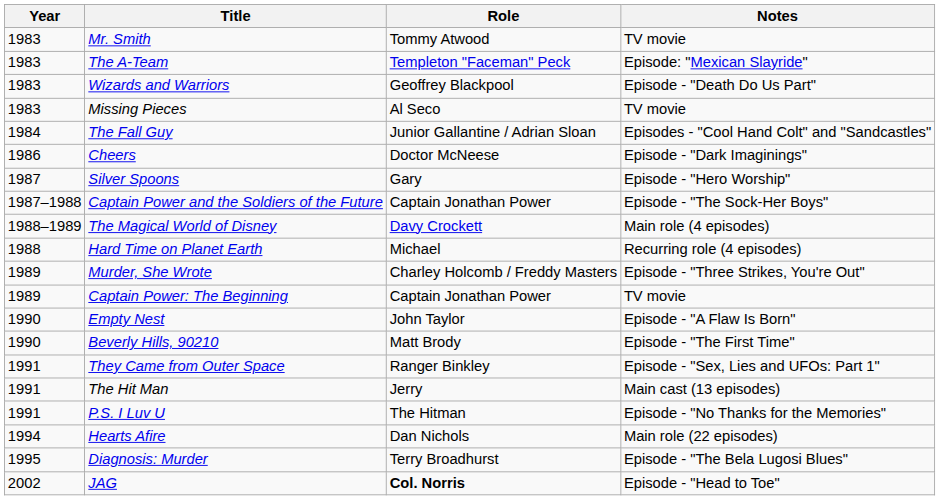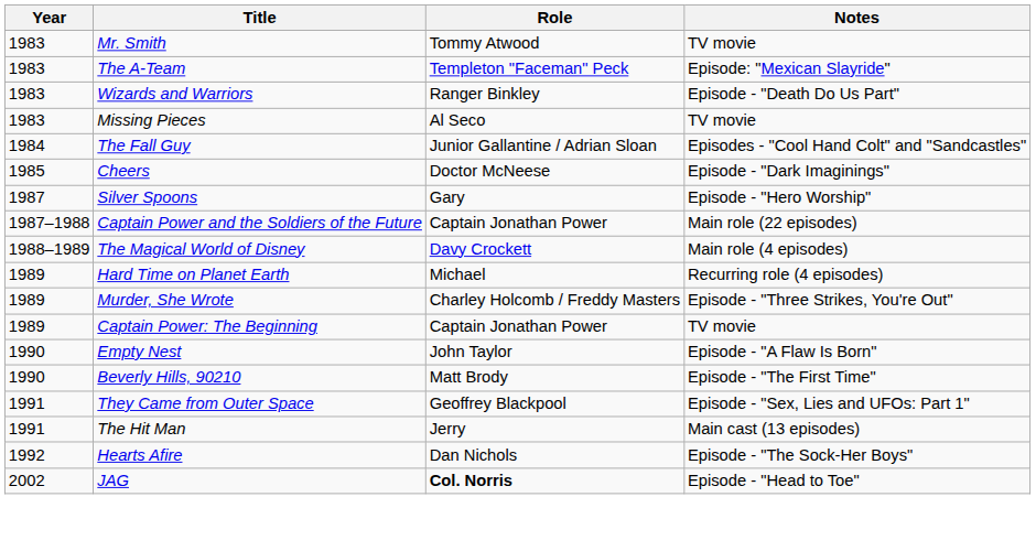Wizards and Warriors | Role: Geoffrey Blackpool -> Ranger Binkley
Cheers | Year: 1986 -> 1985
Captain Power and the Soldiers of the Future | Notes: Episode - "The Sock-Her Boys" -> Main role (22 episodes)
Hard Time on Planet Earth | Year: 1988 -> 1989
They Came from Outer Space | Role: Ranger Binkley -> Geoffrey Blackpool
- row: 1991 | P.S. I Luv U | The Hitman | Episode - "No Thanks for the Memories"
Hearts Afire | Year: 1994 -> 1992
Hearts Afire | Notes: Main role (22 episodes) -> Episode - "The Sock-Her Boys"
- row: 1995 | Diagnosis: Murder | Terry Broadhurst | Episode - "The Bela Lugosi Blues"
